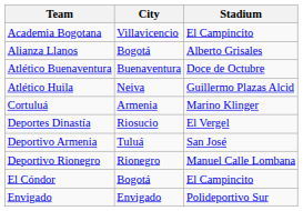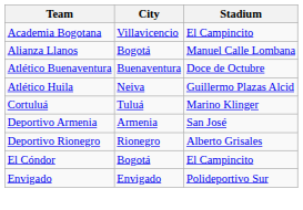Alianza Llanos | Stadium: Alberto Grisales -> Manuel Calle Lombana
Cortuluá | City: Armenia -> Tuluá
- row: Deportes Dinastía | Riosucio | El Vergel
Deportivo Armenia | City: Tuluá -> Armenia
Deportivo Rionegro | Stadium: Manuel Calle Lombana -> Alberto Grisales
